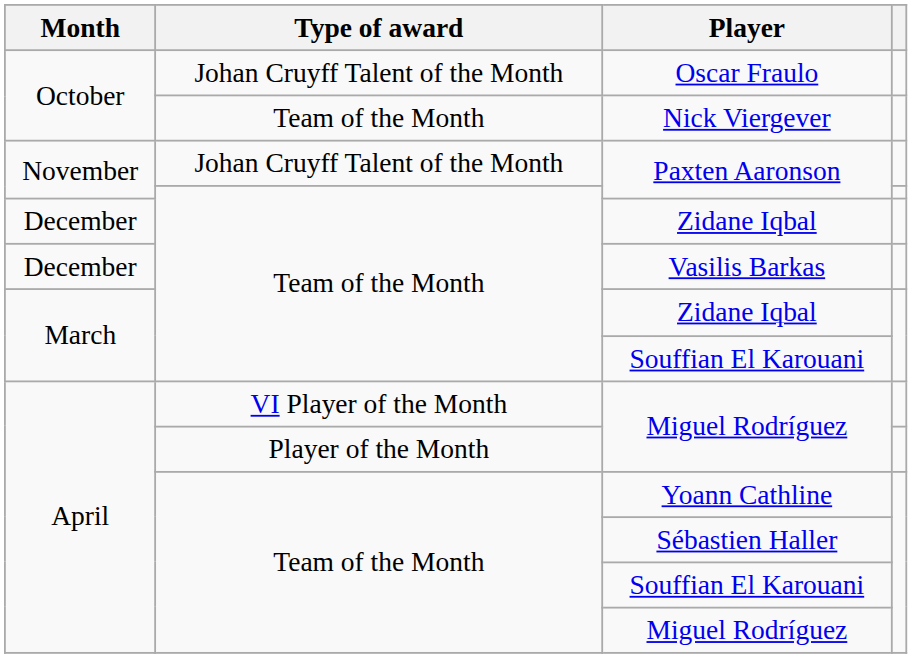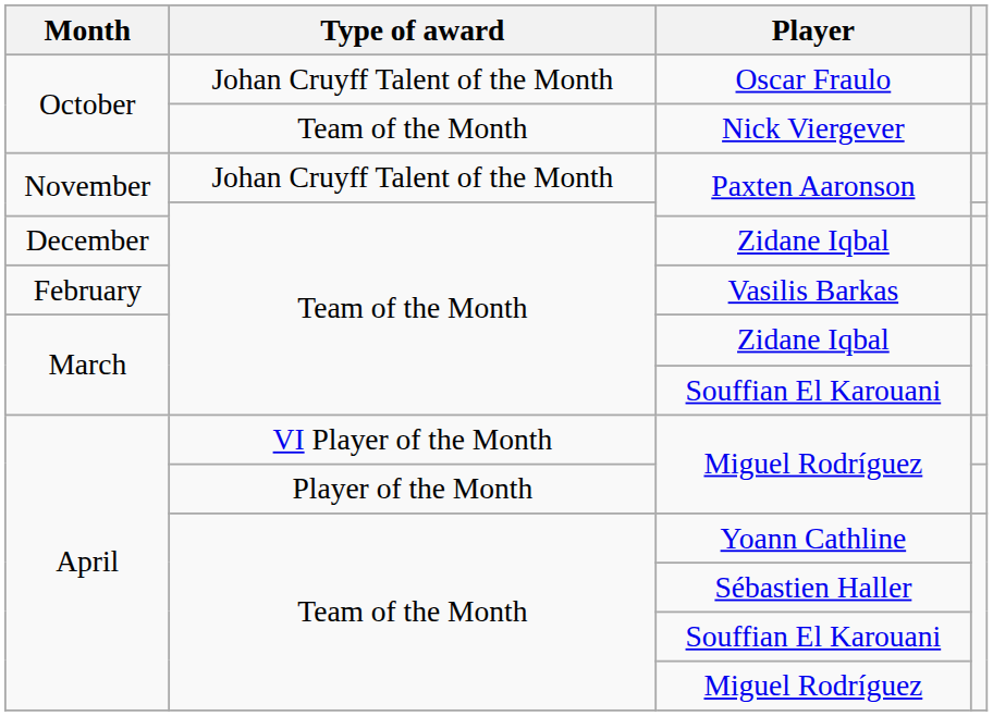Vasilis Barkas | Month: December -> February
